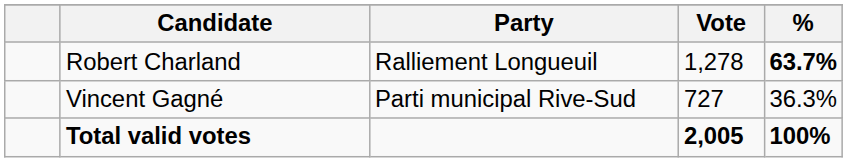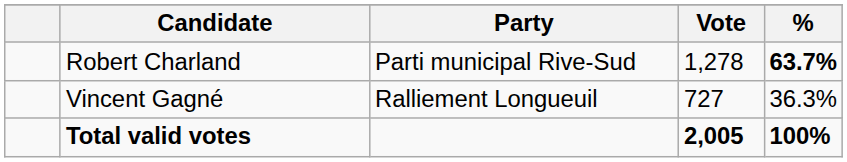Robert Charland | Party: Ralliement Longueuil -> Parti municipal Rive-Sud
Vincent Gagné | Party: Parti municipal Rive-Sud -> Ralliement Longueuil
